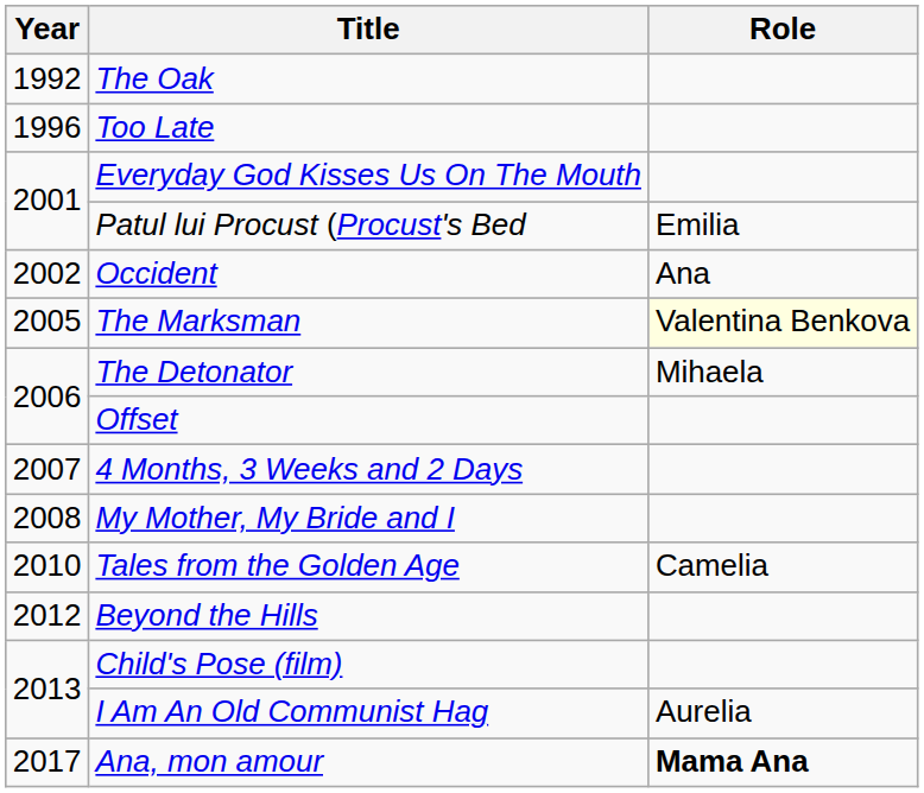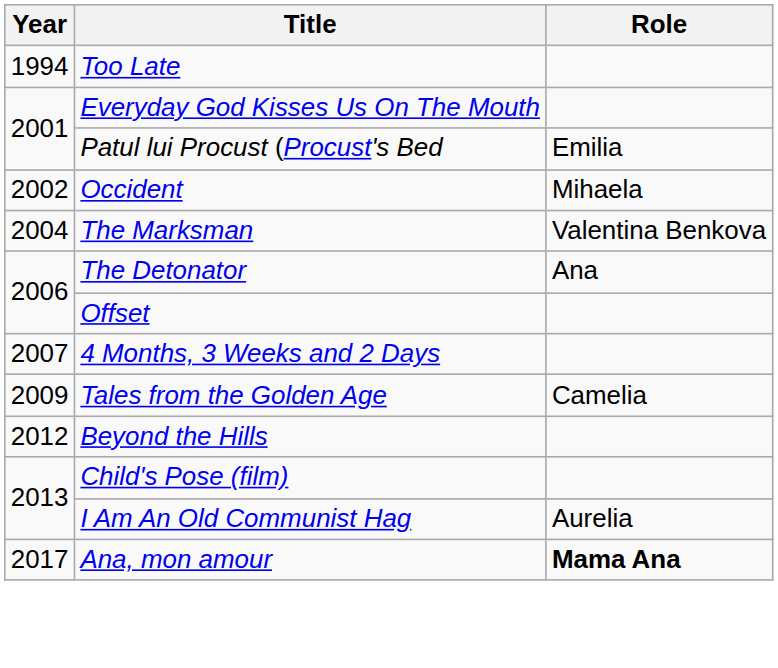- row: 1992 | The Oak
Too Late | Year: 1996 -> 1994
Occident | Role: Ana -> Mihaela
The Marksman | Year: 2005 -> 2004
The Marksman | Role: lightyellow background -> no background
The Detonator | Role: Mihaela -> Ana
- row: 2008 | My Mother, My Bride and I
Tales from the Golden Age | Year: 2010 -> 2009
